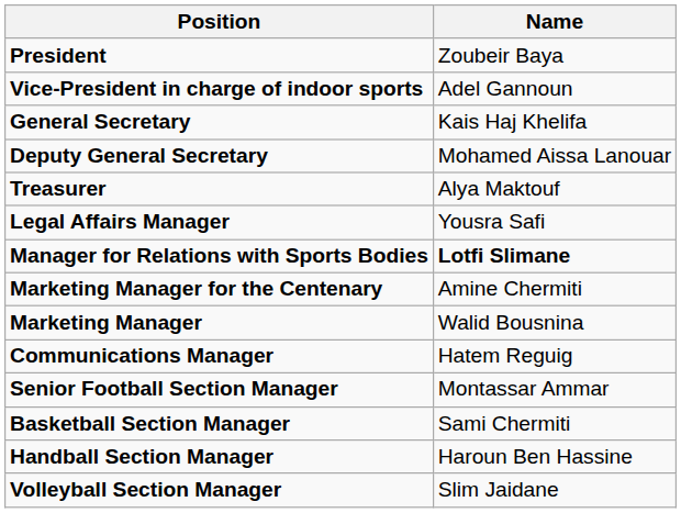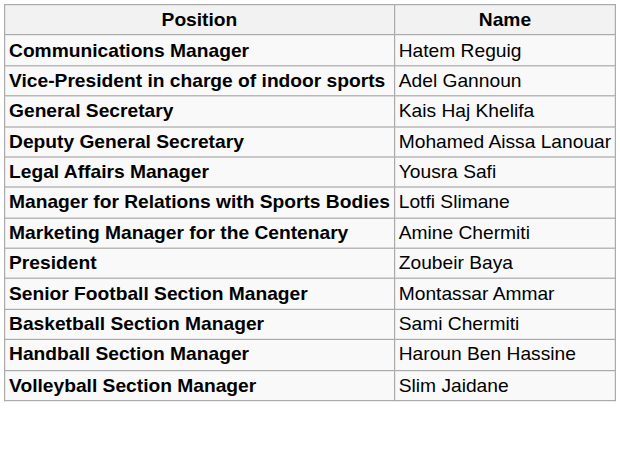rows swapped: President <-> Communications Manager
- row: Treasurer | Alya Maktouf
Manager for Relations with Sports Bodies | Name: bold -> normal
- row: Marketing Manager | Walid Bousnina
